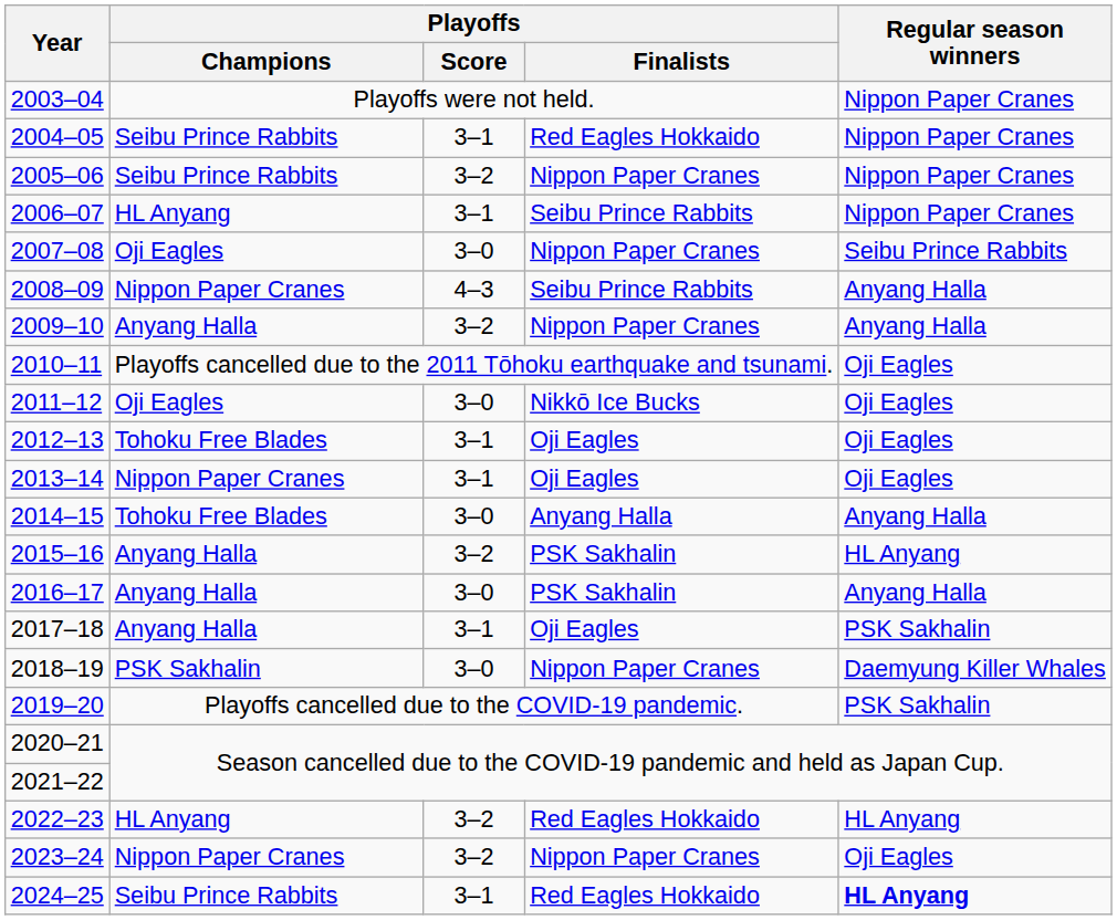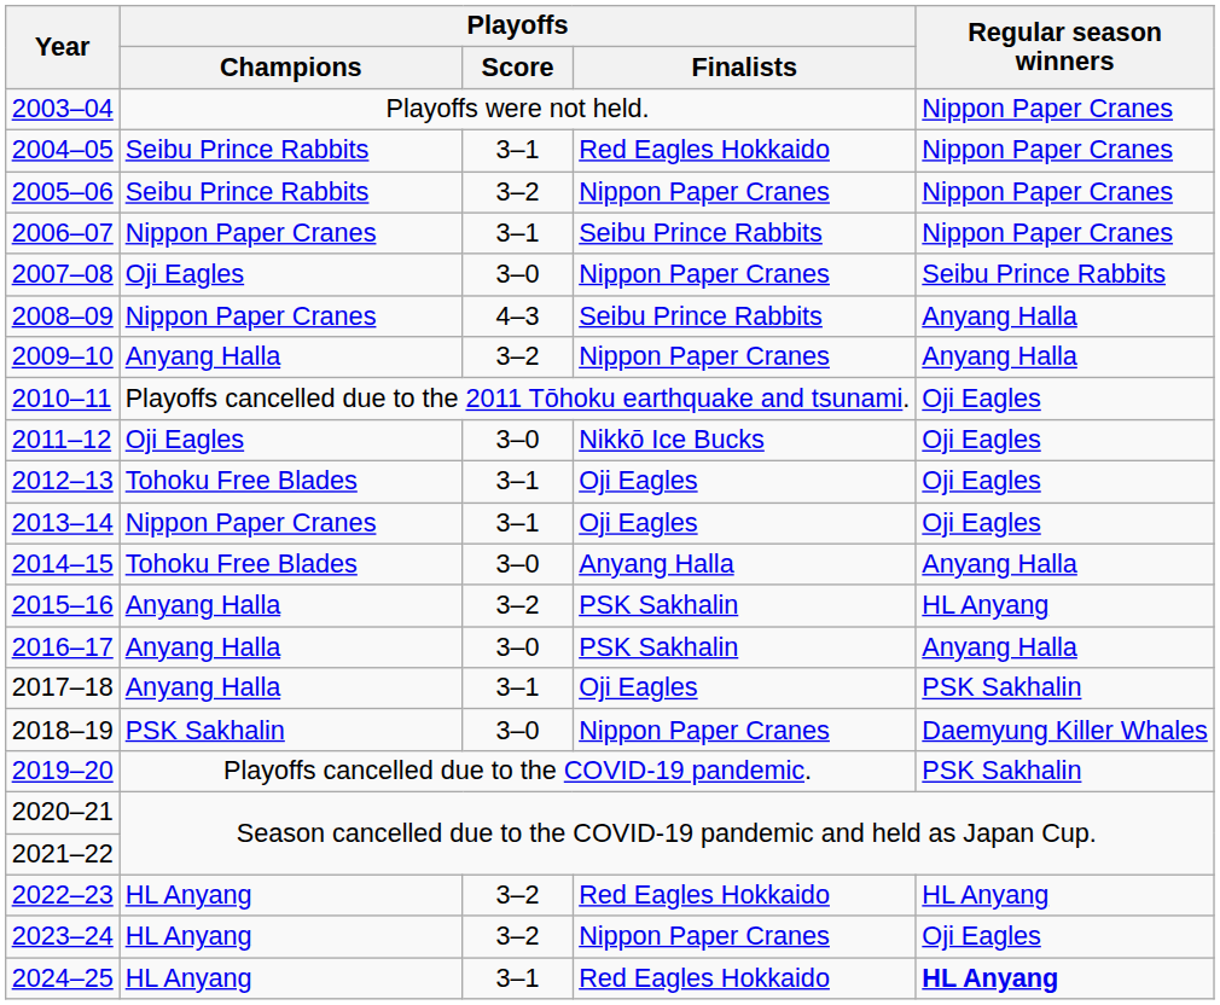2006–07 | Playoffs / Champions: HL Anyang -> Nippon Paper Cranes
2023–24 | Playoffs / Champions: Nippon Paper Cranes -> HL Anyang
2024–25 | Playoffs / Champions: Seibu Prince Rabbits -> HL Anyang
